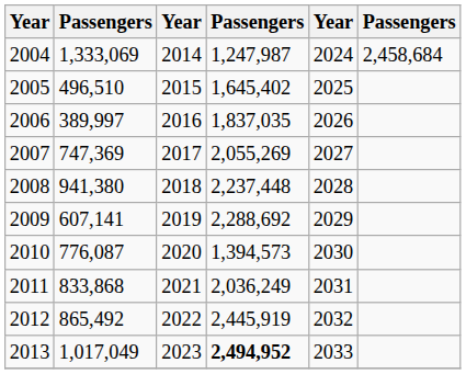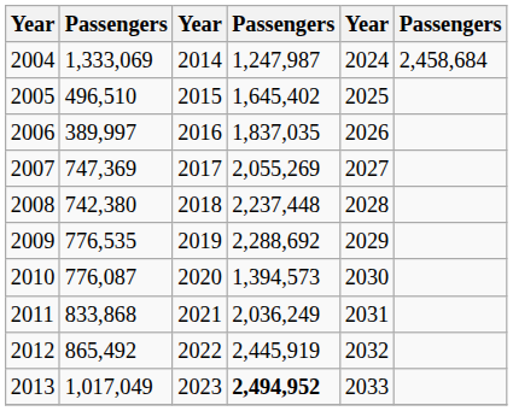2008 | column 2: 941,380 -> 742,380
2009 | column 2: 607,141 -> 776,535
